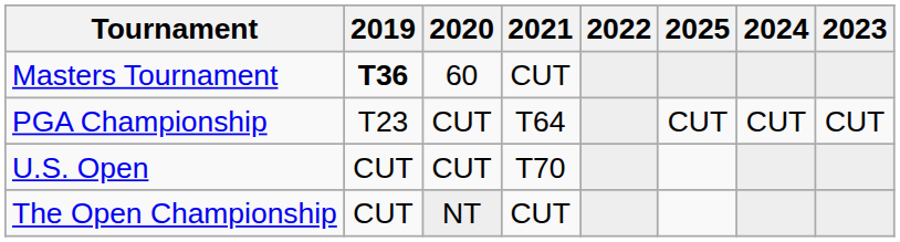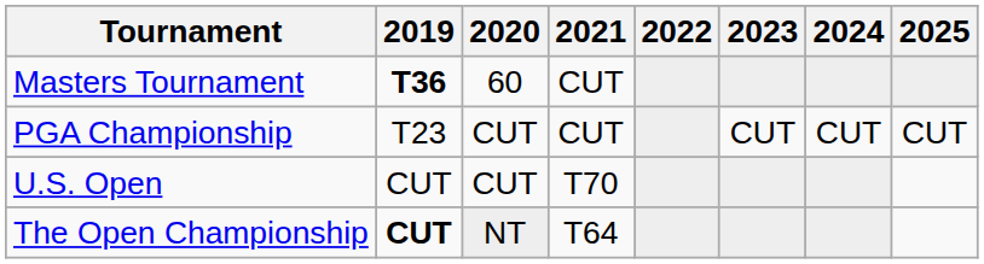columns swapped: 2023 <-> 2025
PGA Championship | 2021: T64 -> CUT
The Open Championship | 2019: normal -> bold
The Open Championship | 2021: CUT -> T64
